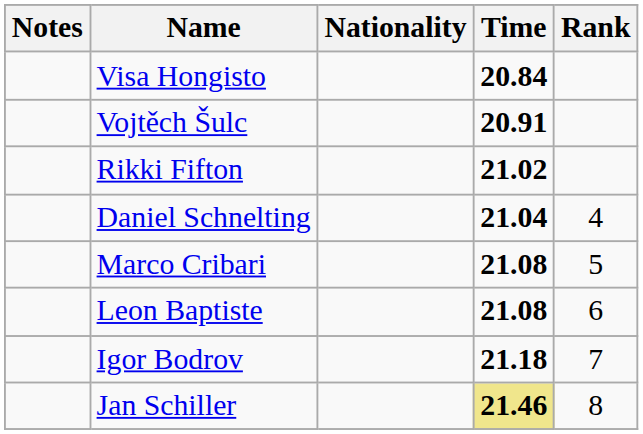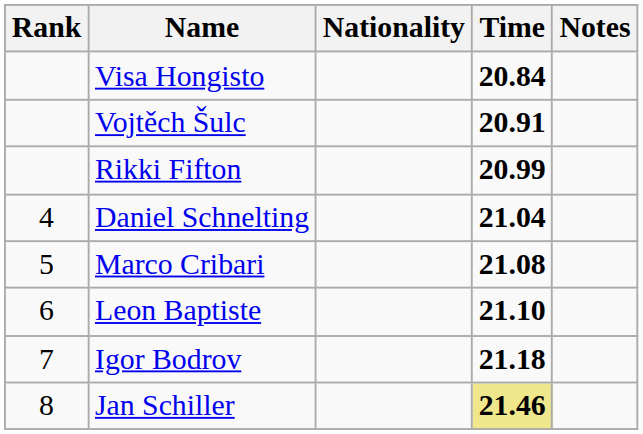columns swapped: Rank <-> Notes
Rikki Fifton | Time: 21.02 -> 20.99
Leon Baptiste | Time: 21.08 -> 21.10
